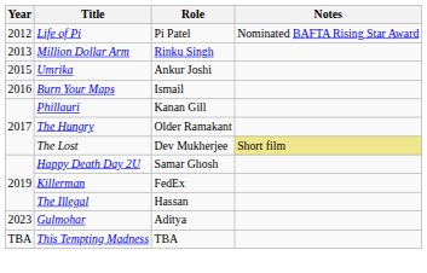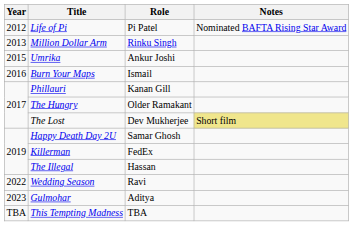+ row: 2022 | Wedding Season | Ravi
